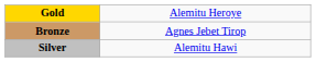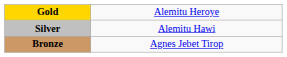rows swapped: Silver <-> Bronze
